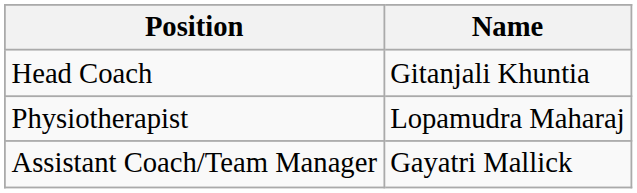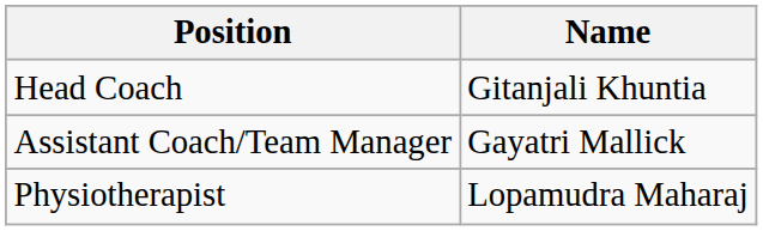rows swapped: Assistant Coach/Team Manager <-> Physiotherapist
